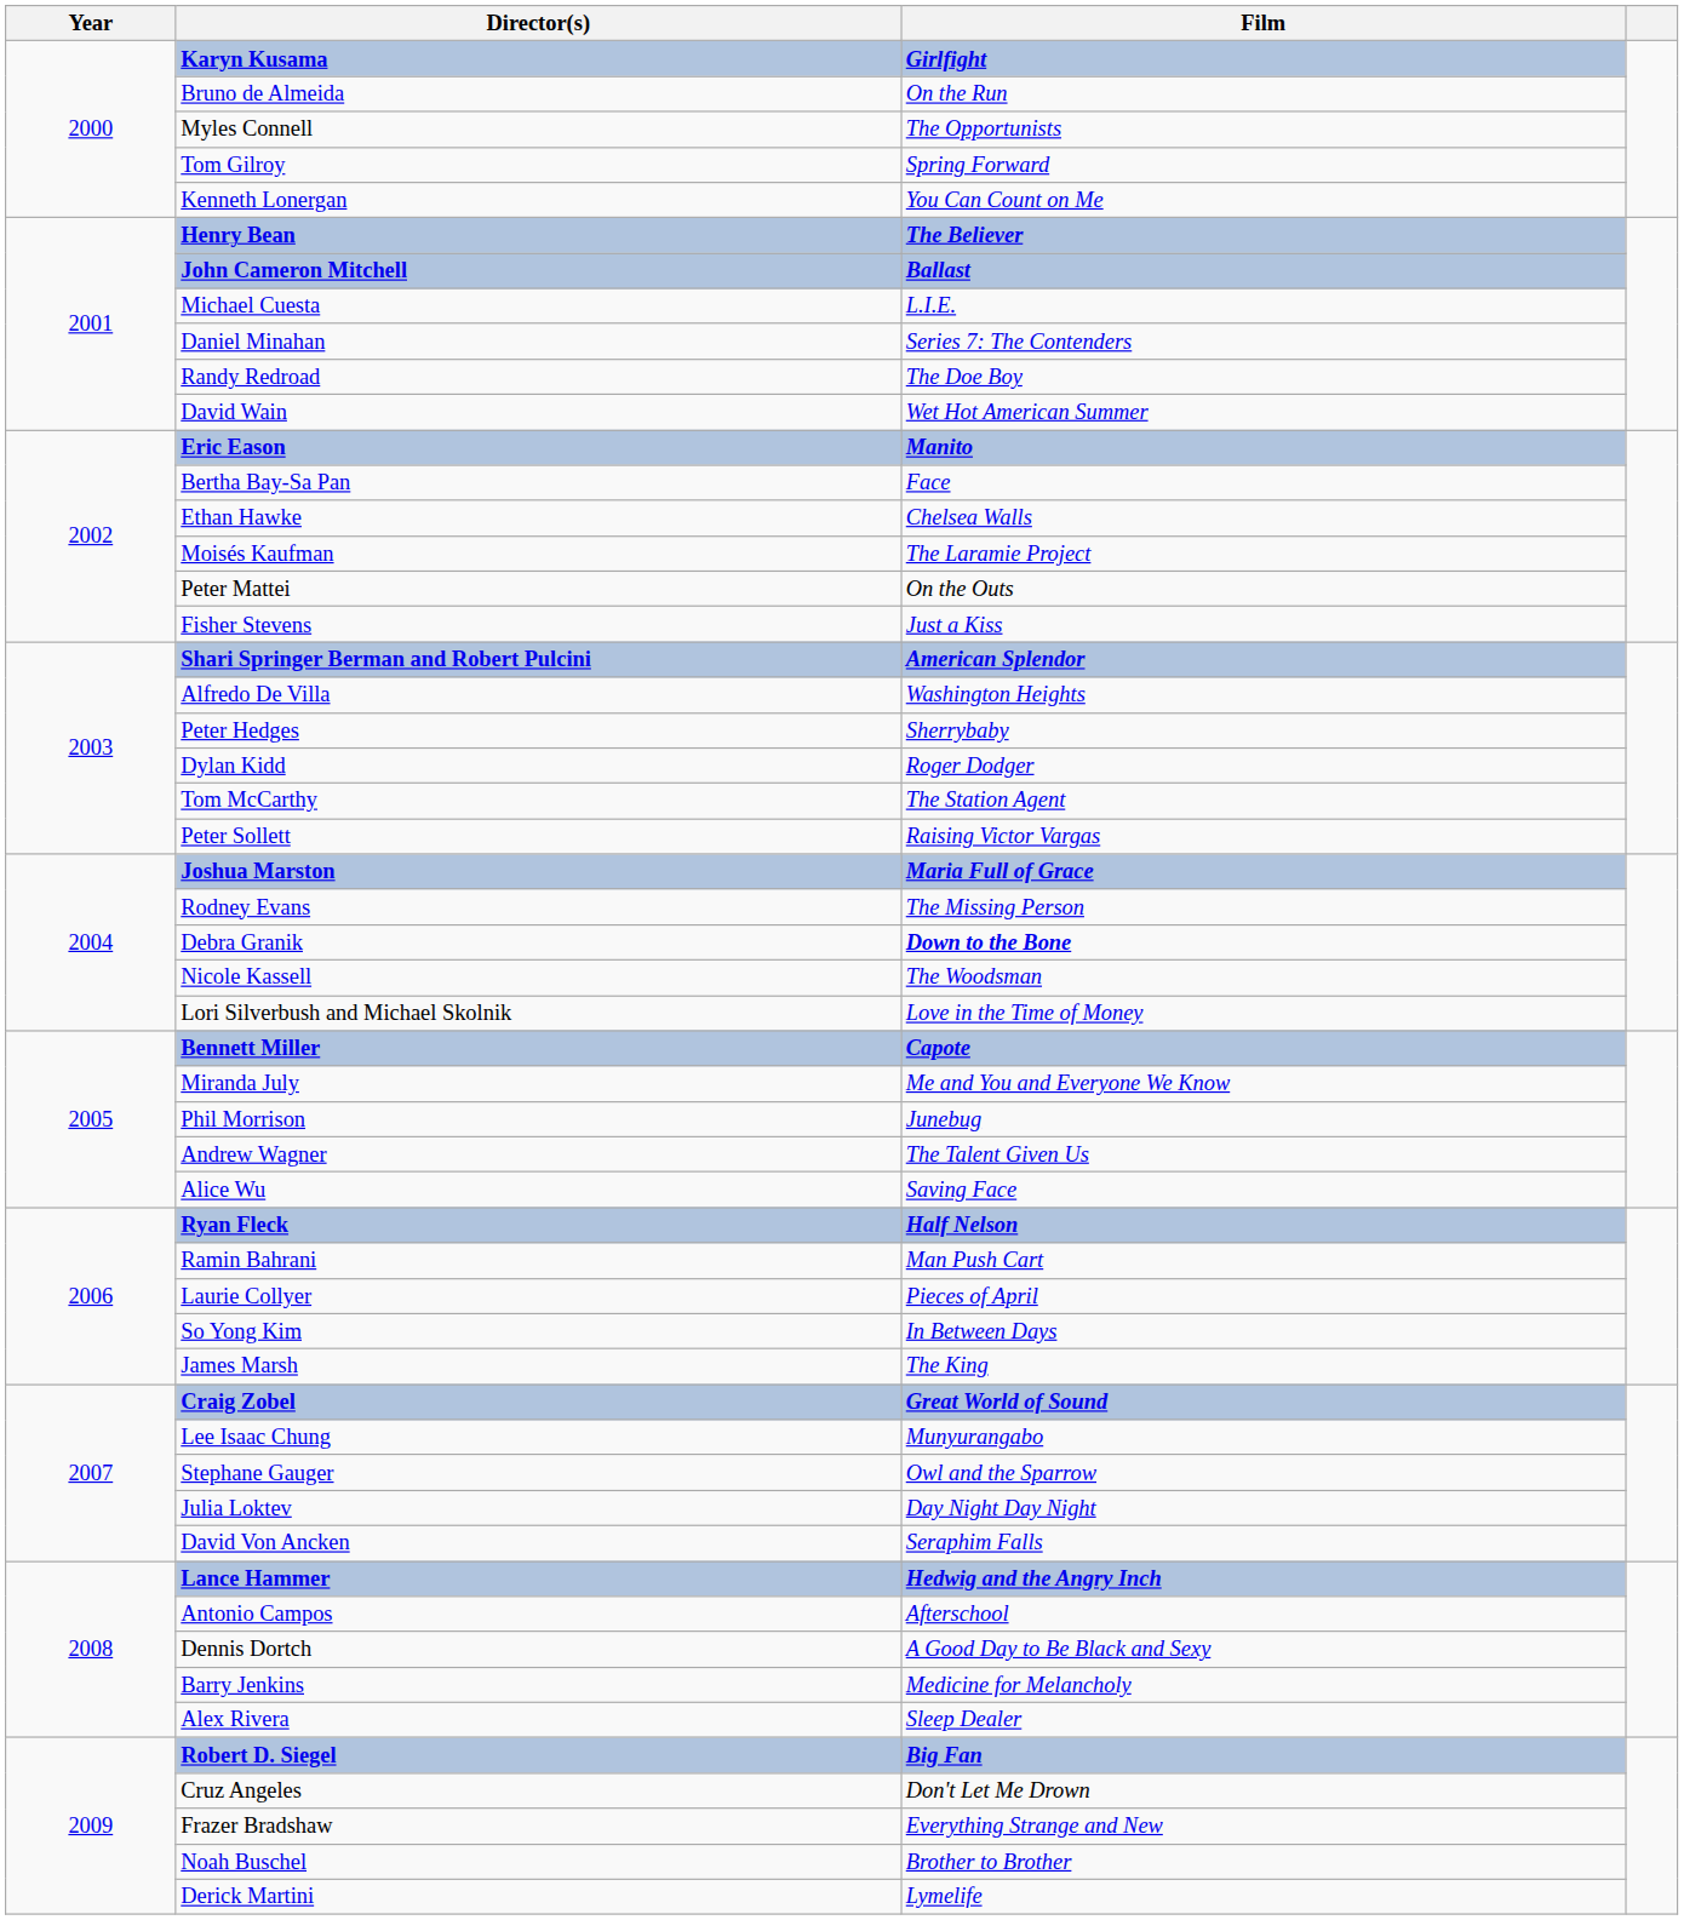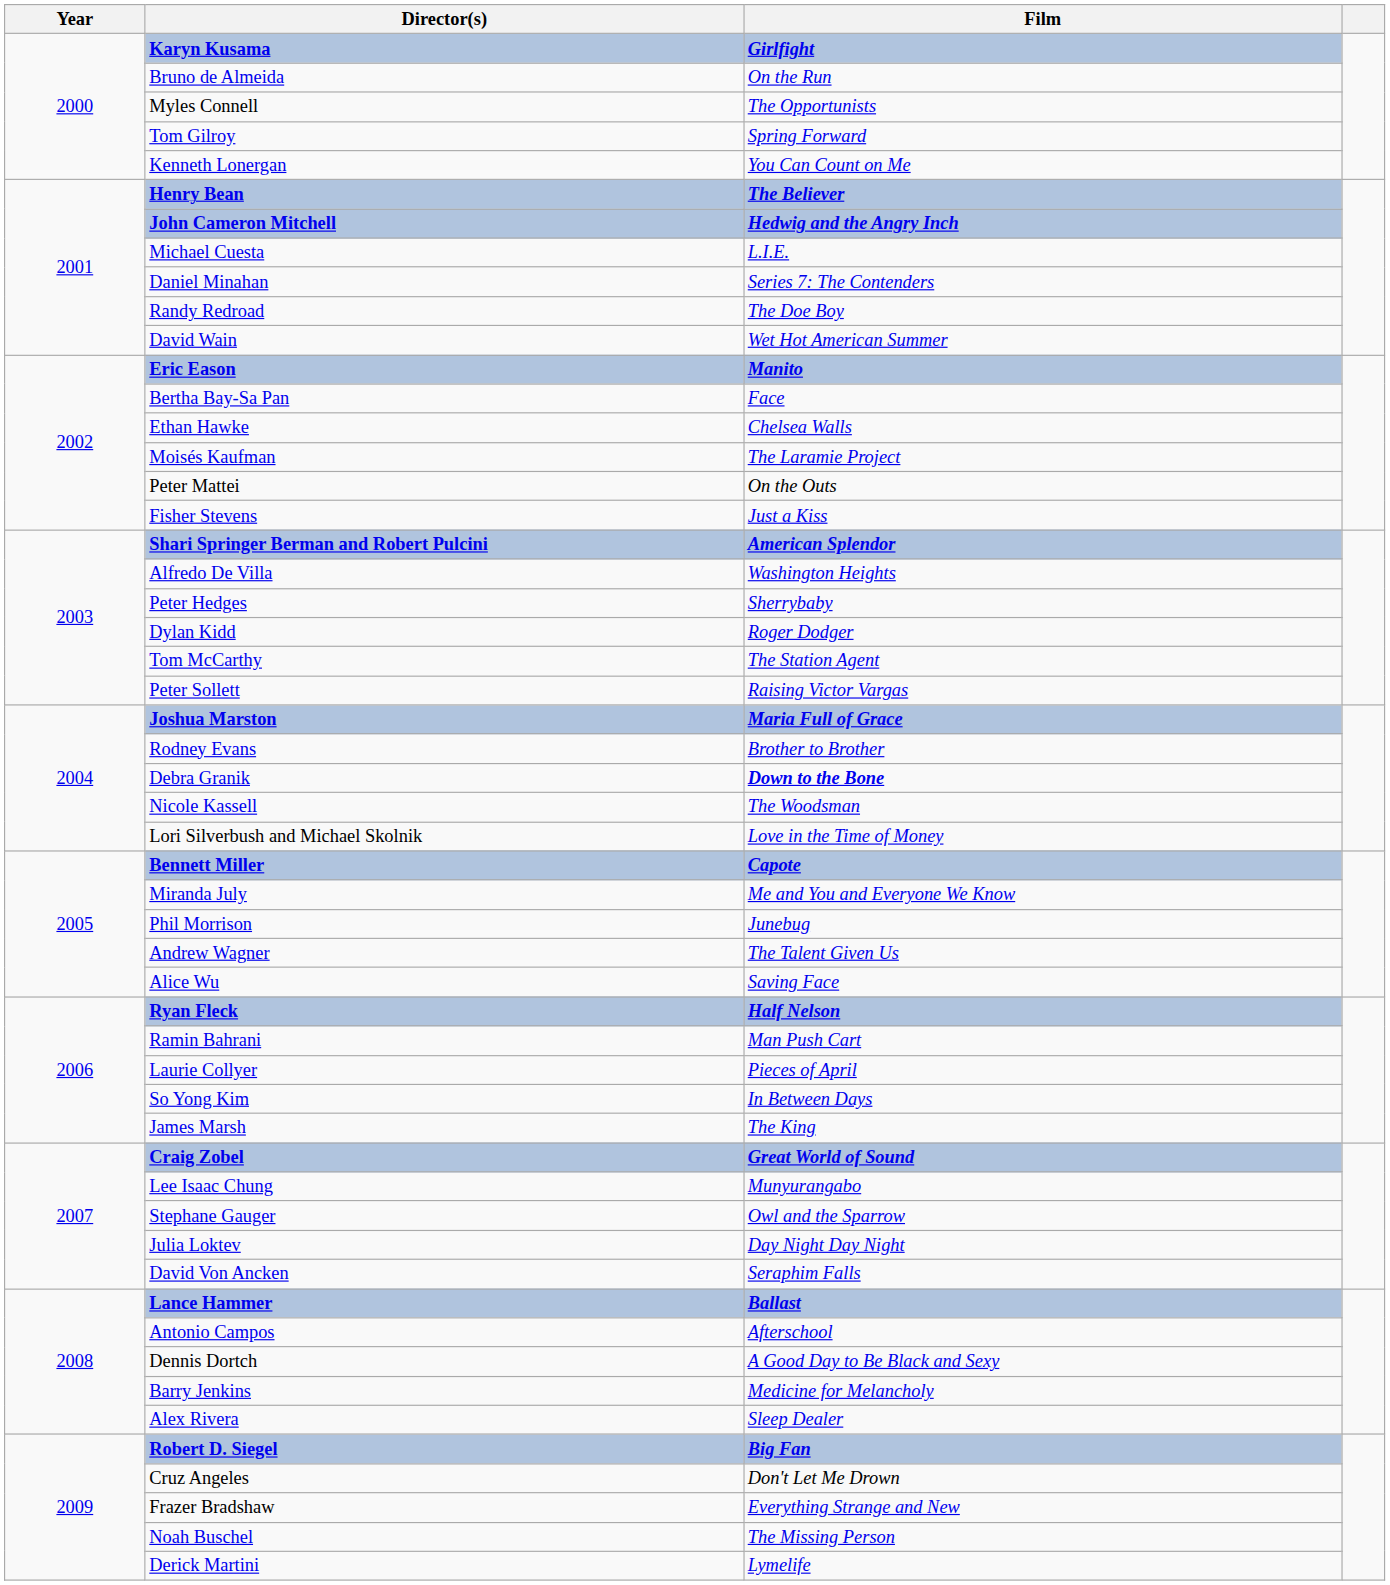John Cameron Mitchell | Film: Ballast -> Hedwig and the Angry Inch
Rodney Evans | Film: The Missing Person -> Brother to Brother
Lance Hammer | Film: Hedwig and the Angry Inch -> Ballast
Noah Buschel | Film: Brother to Brother -> The Missing Person
